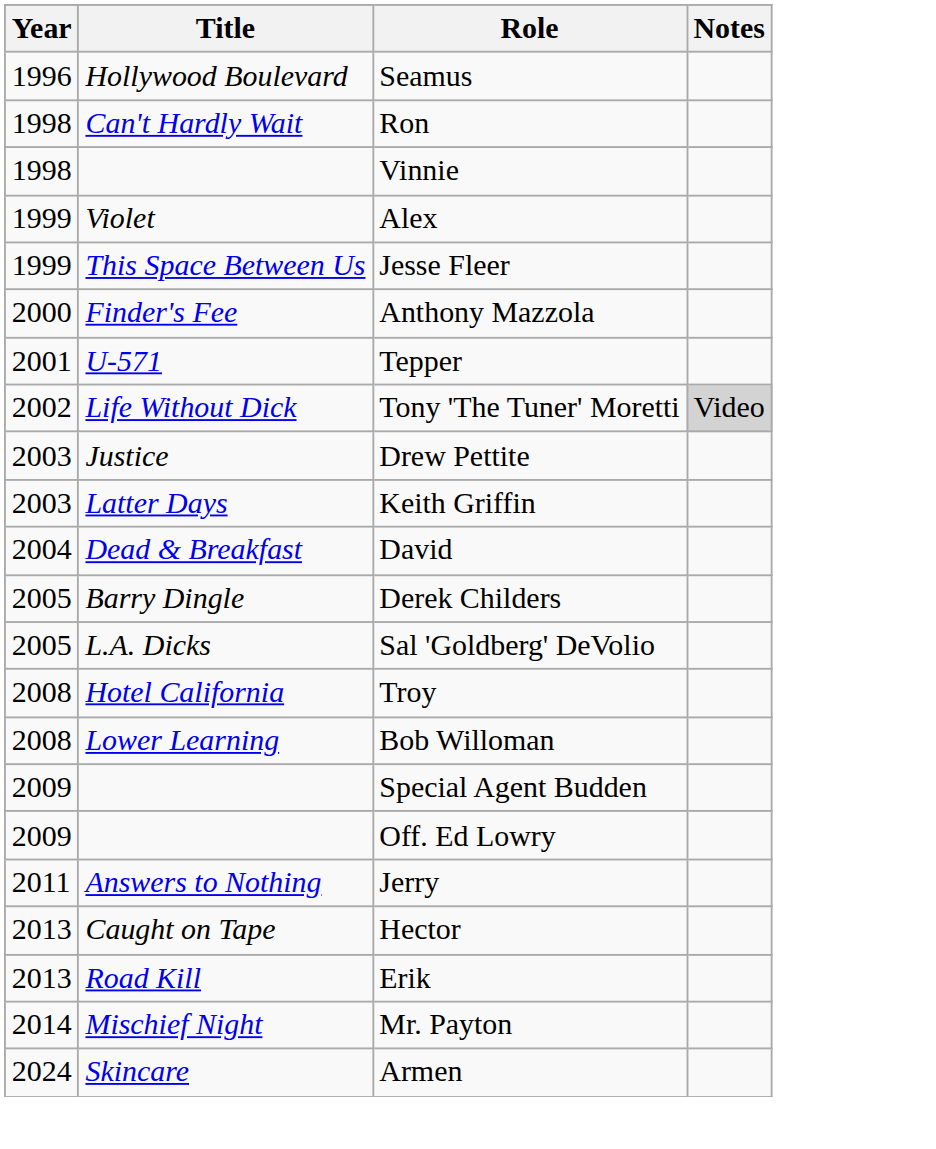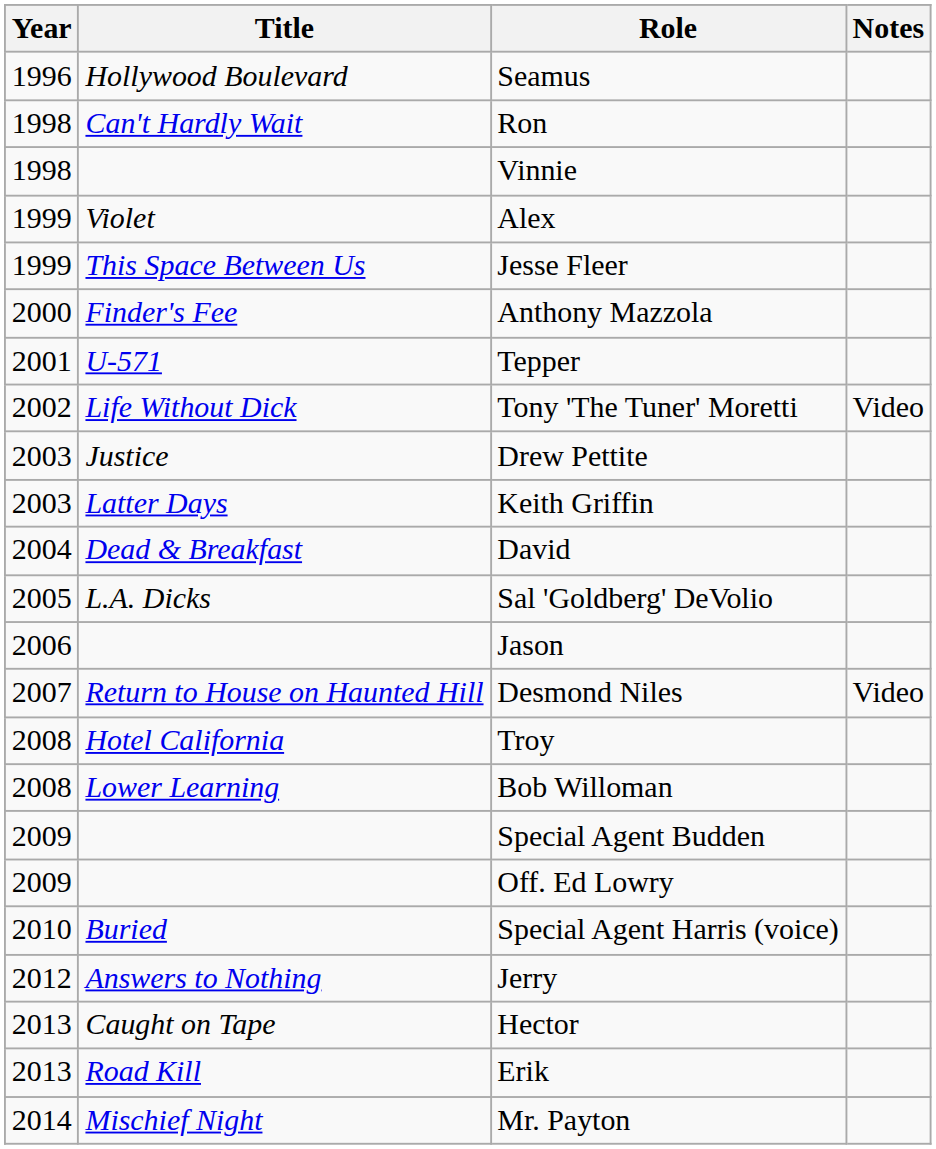Tony 'The Tuner' Moretti | Notes: lightgrey background -> no background
- row: 2005 | Barry Dingle | Derek Childers
+ row: 2006 | Jason
+ row: 2007 | Return to House on Haunted Hill | Desmond Niles | Video
+ row: 2010 | Buried | Special Agent Harris (voice)
Jerry | Year: 2011 -> 2012
- row: 2024 | Skincare | Armen
